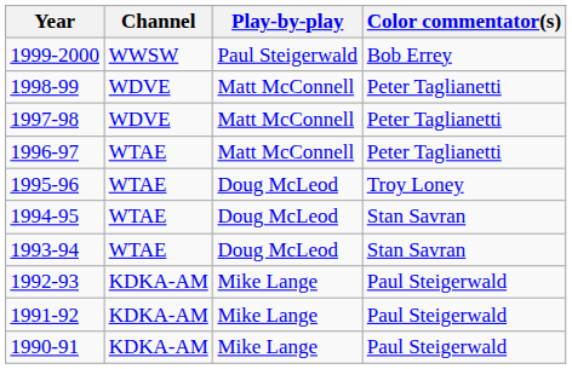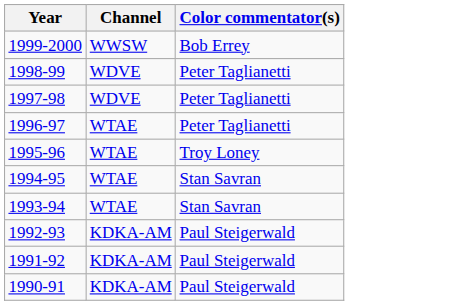- column: Play-by-play | Paul Steigerwald | Matt McConnell | Matt McConnell | Matt McConnell | Doug McLeod | Doug McLeod | Doug McLeod | Mike Lange | Mike Lange | Mike Lange
